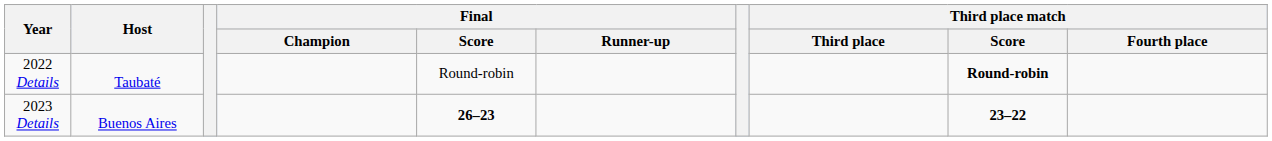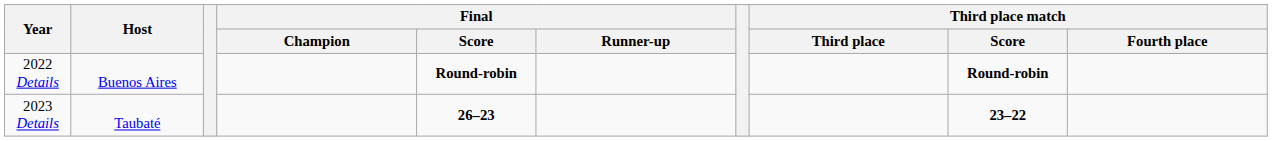2022 Details | Host: Taubaté -> Buenos Aires
2022 Details | Final / Score: normal -> bold
2023 Details | Host: Buenos Aires -> Taubaté
